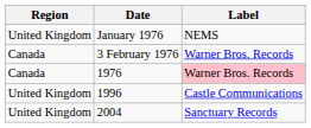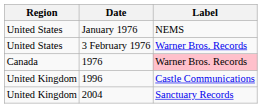January 1976 | Region: United Kingdom -> United States
3 February 1976 | Region: Canada -> United States
